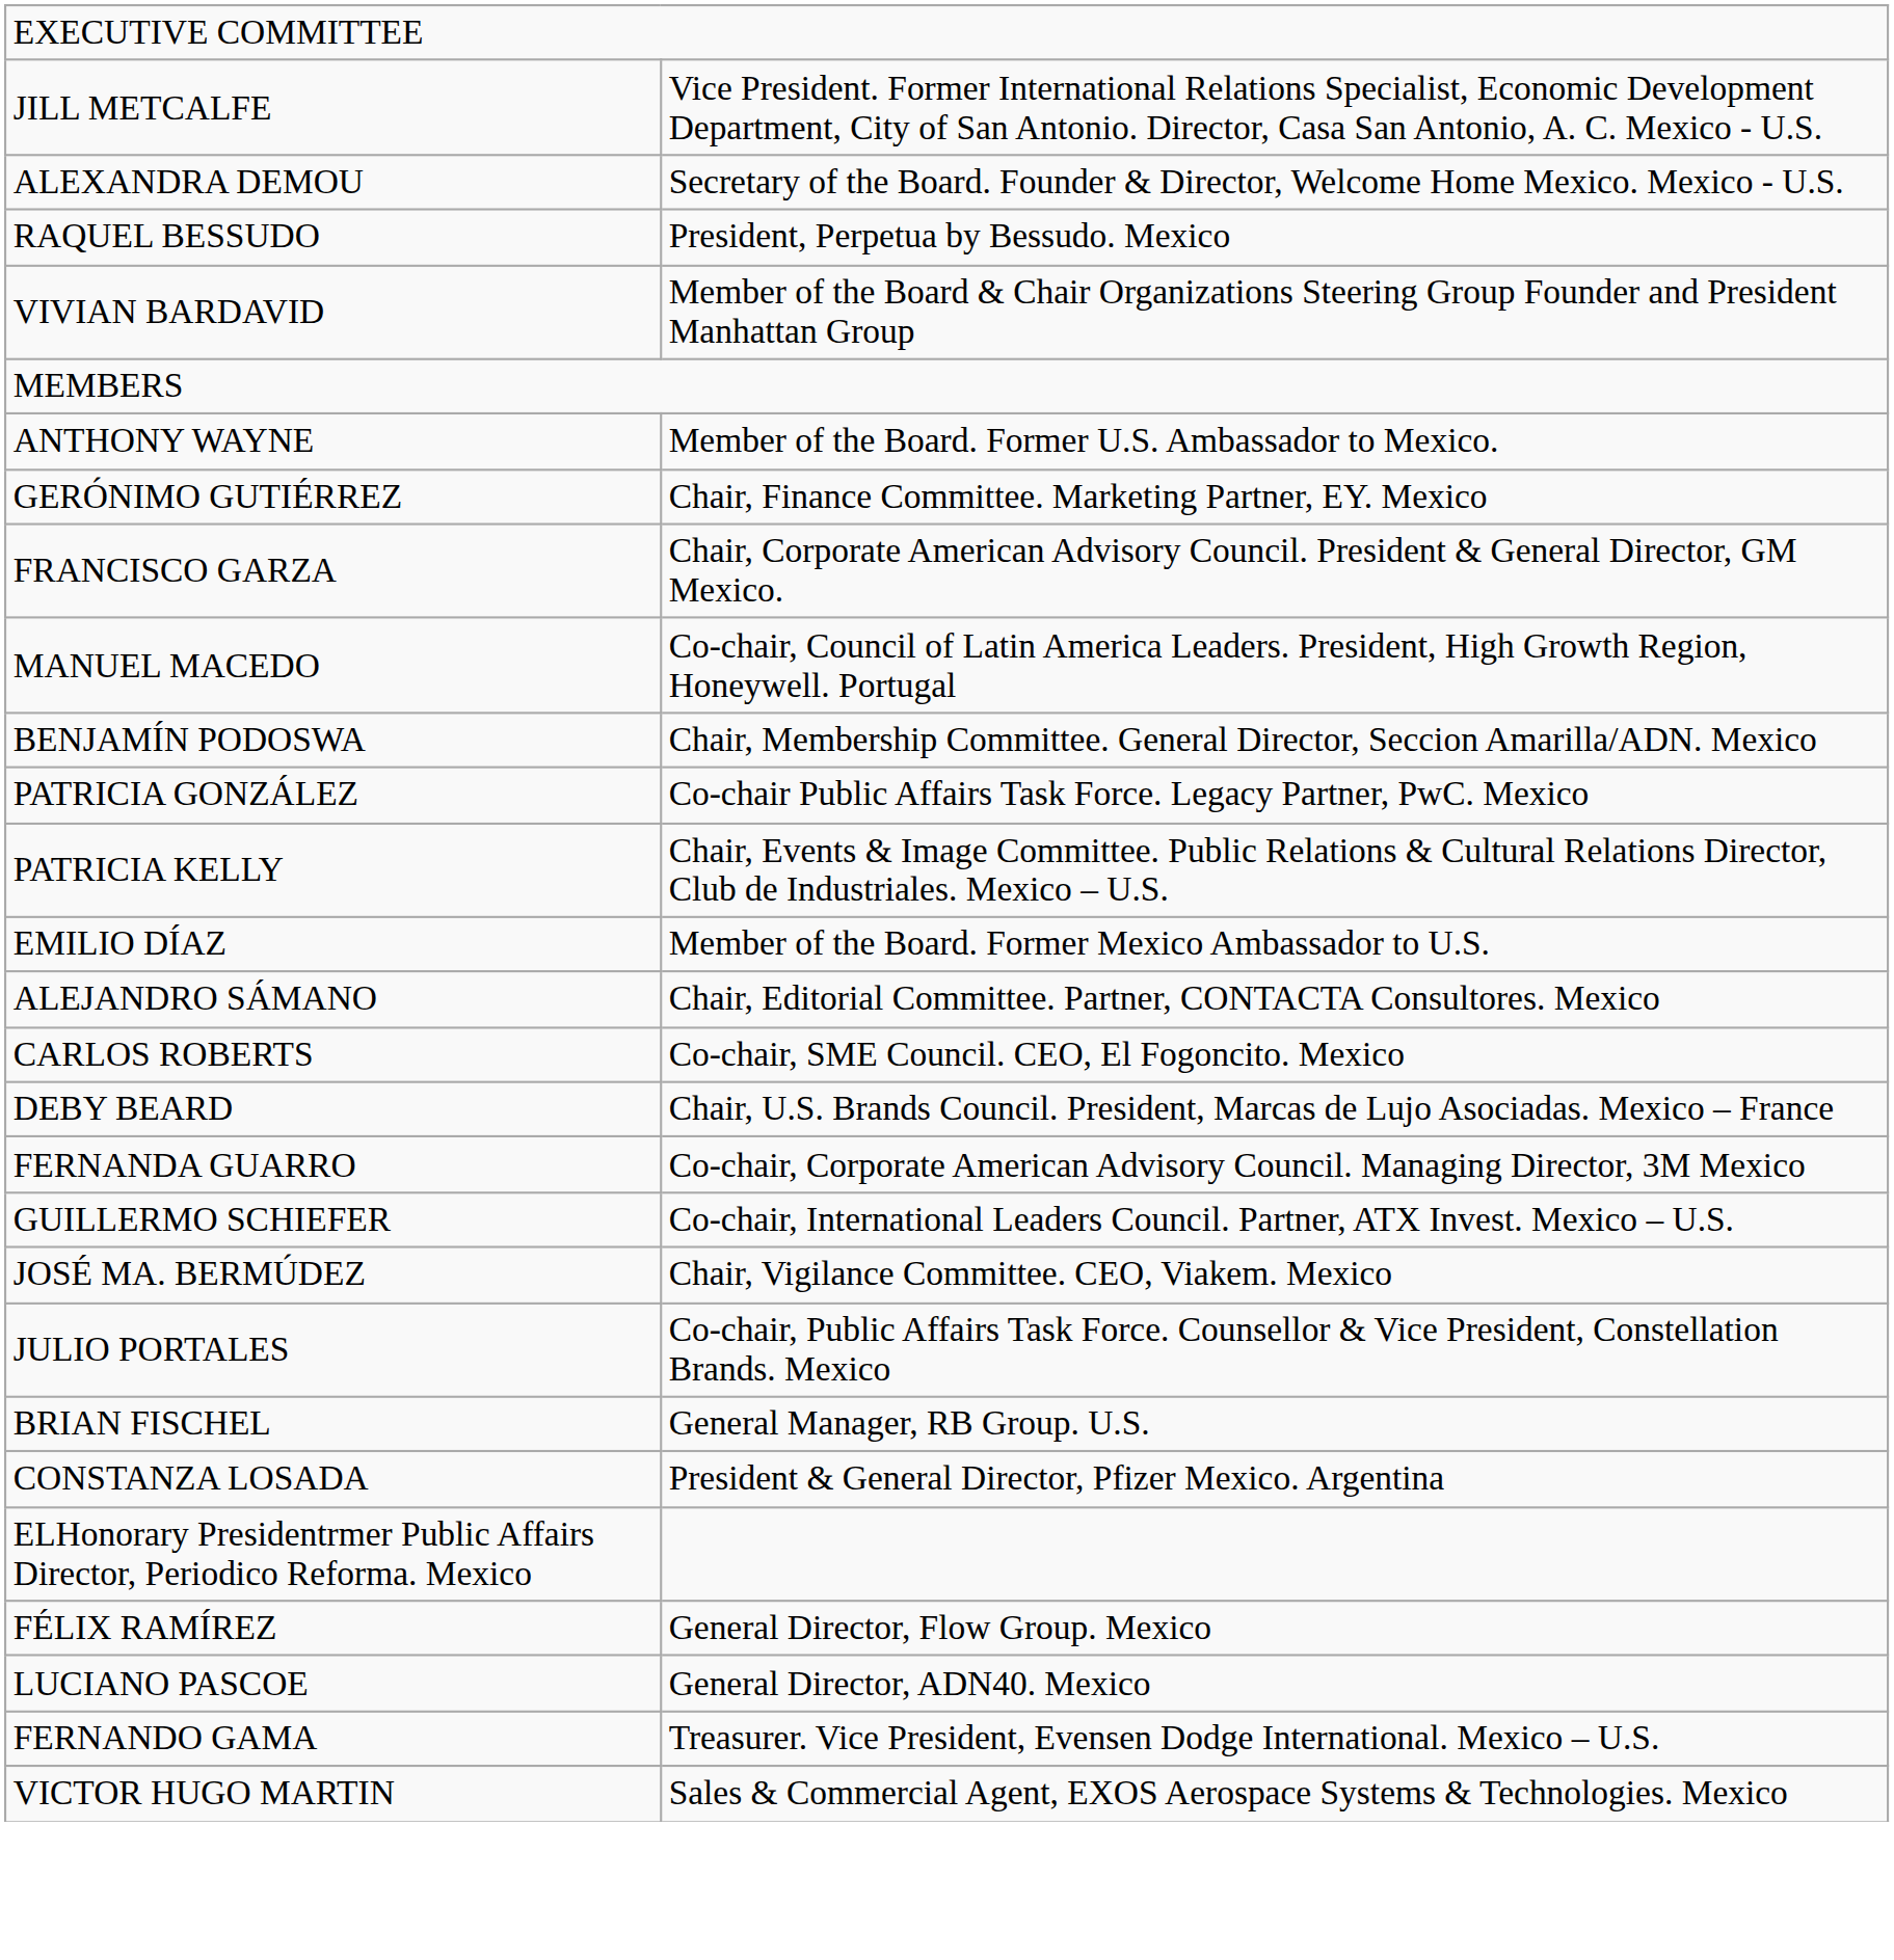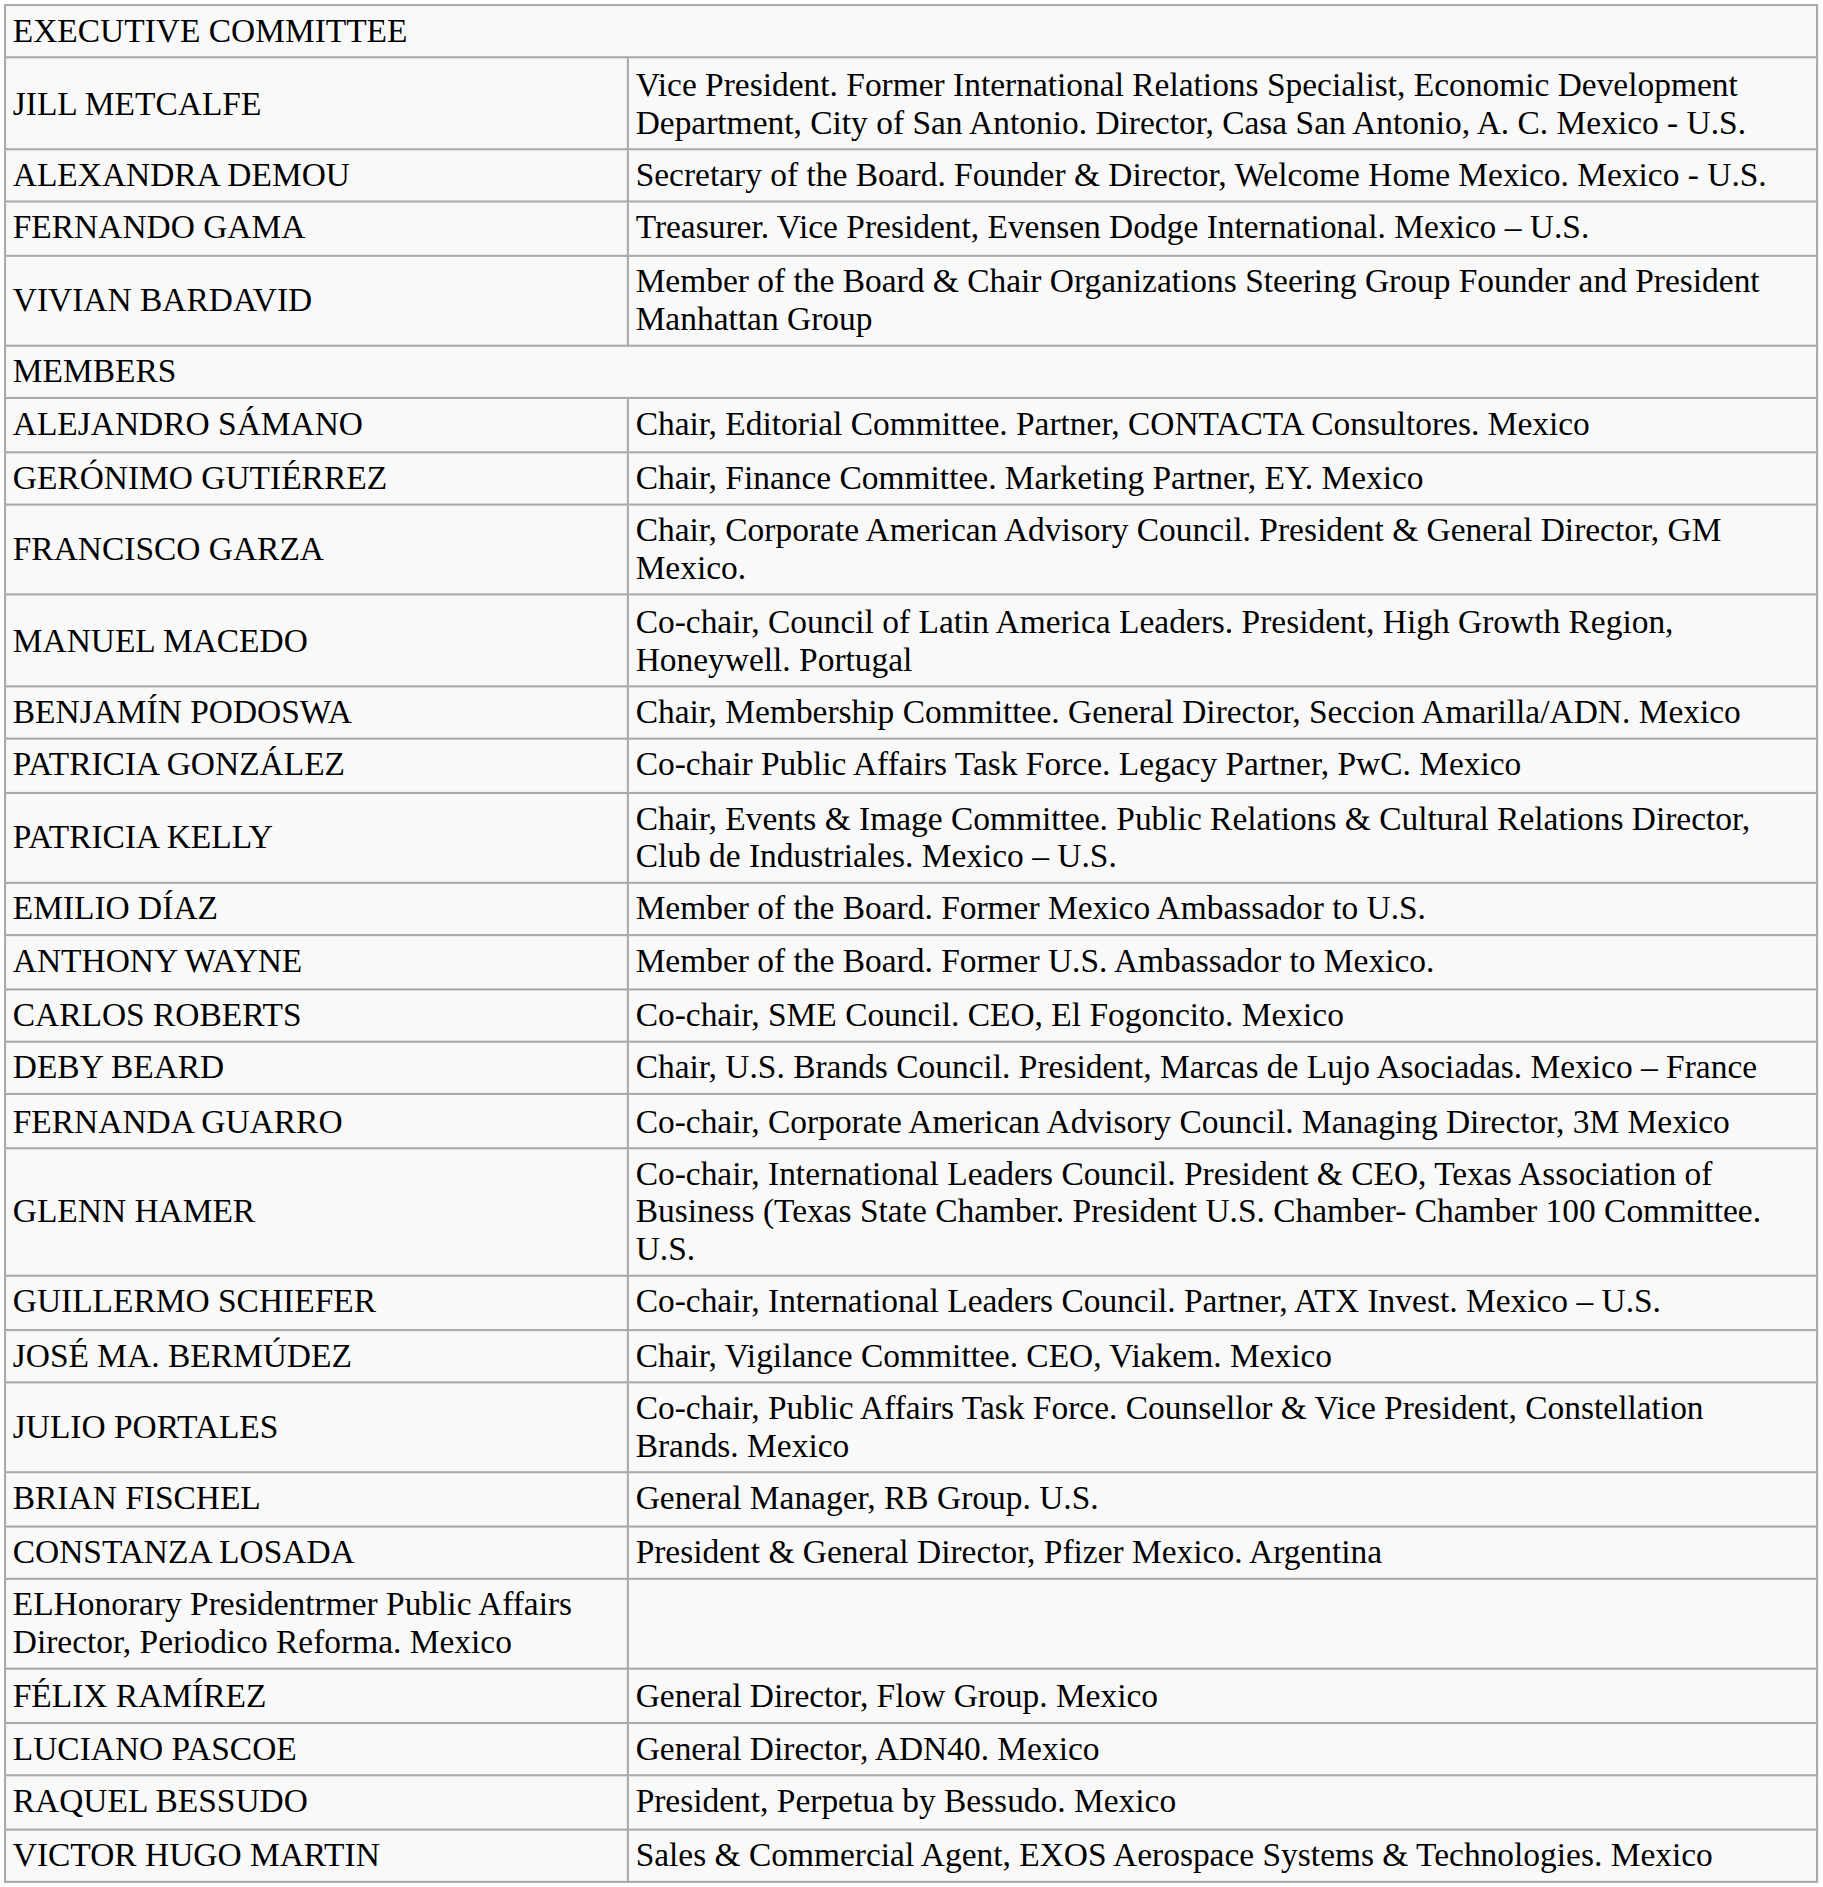rows swapped: FERNANDO GAMA <-> RAQUEL BESSUDO
rows swapped: ANTHONY WAYNE <-> ALEJANDRO SÁMANO
+ row: GLENN HAMER | Co-chair, International Leaders Council. President & CEO, Texas Association of Business (Texas State Chamber. President U.S. Chamber- Chamber 100 Committee. U.S.
